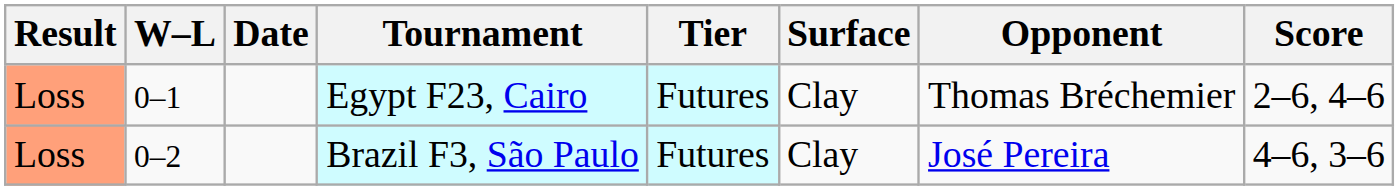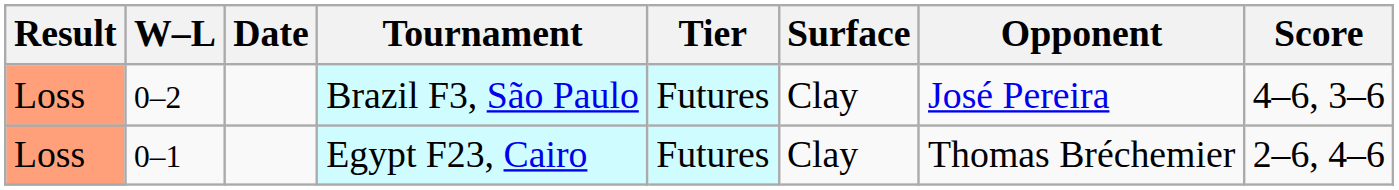rows swapped: Egypt F23, Cairo <-> Brazil F3, São Paulo
